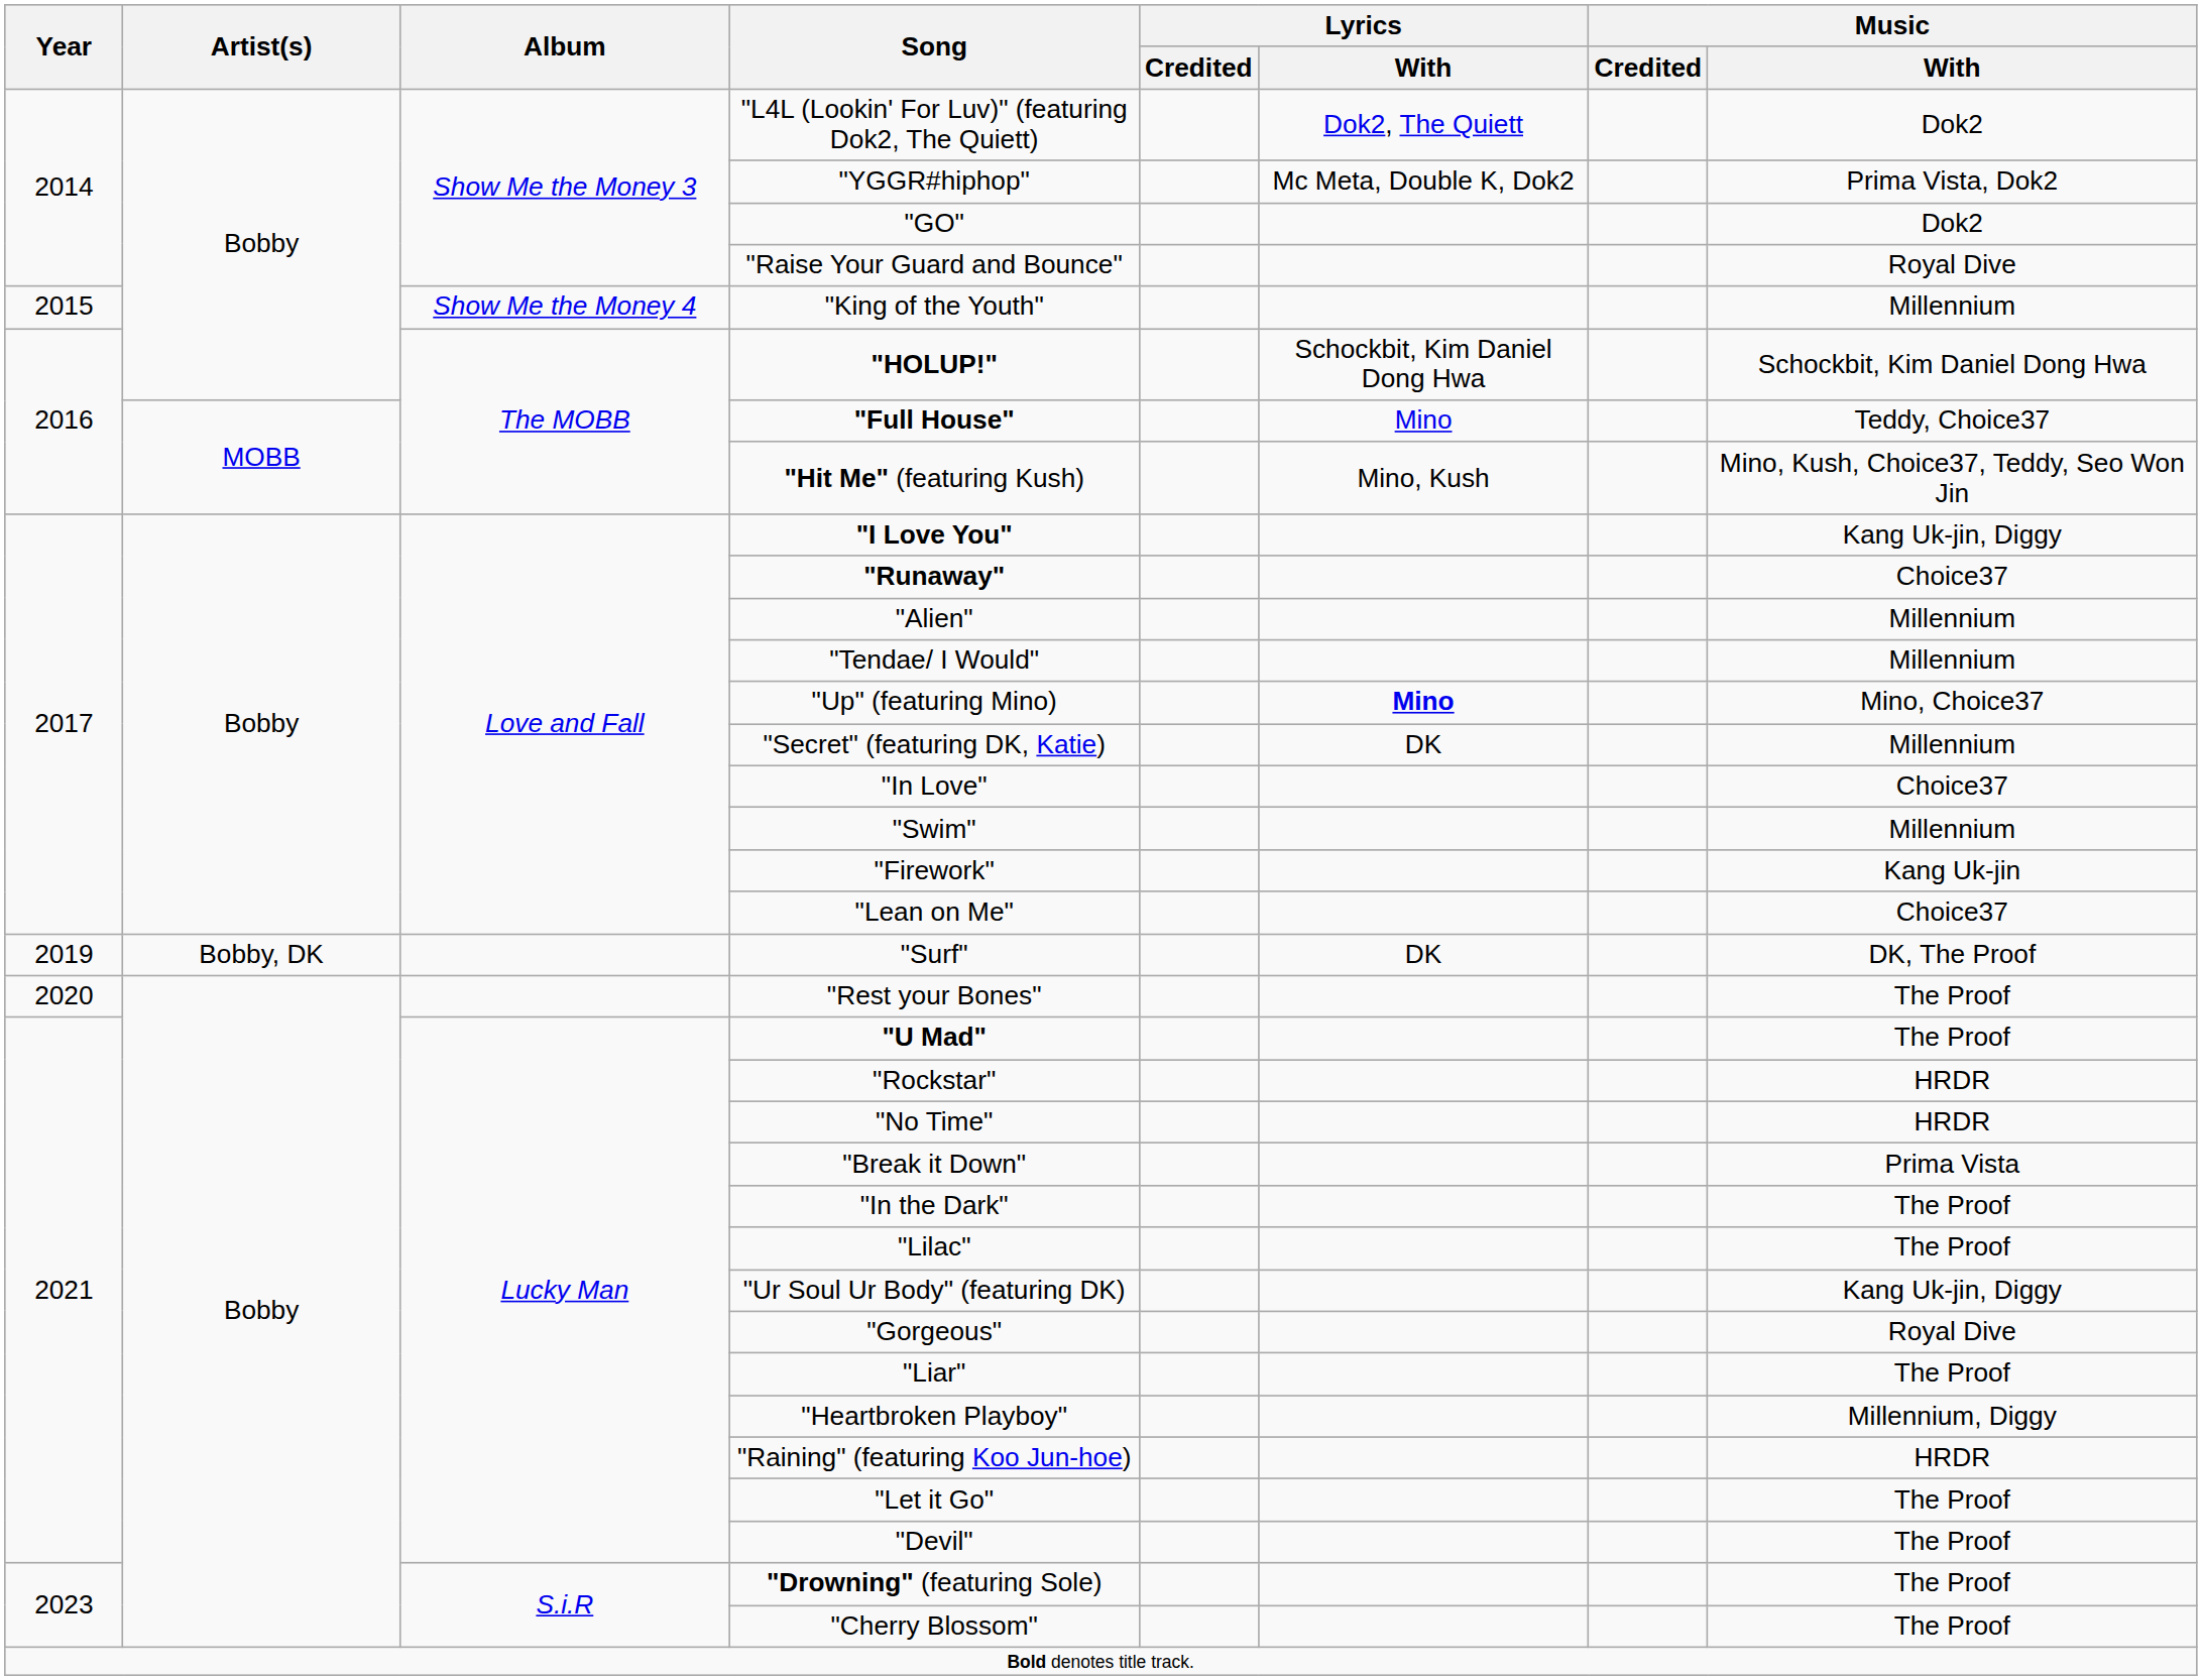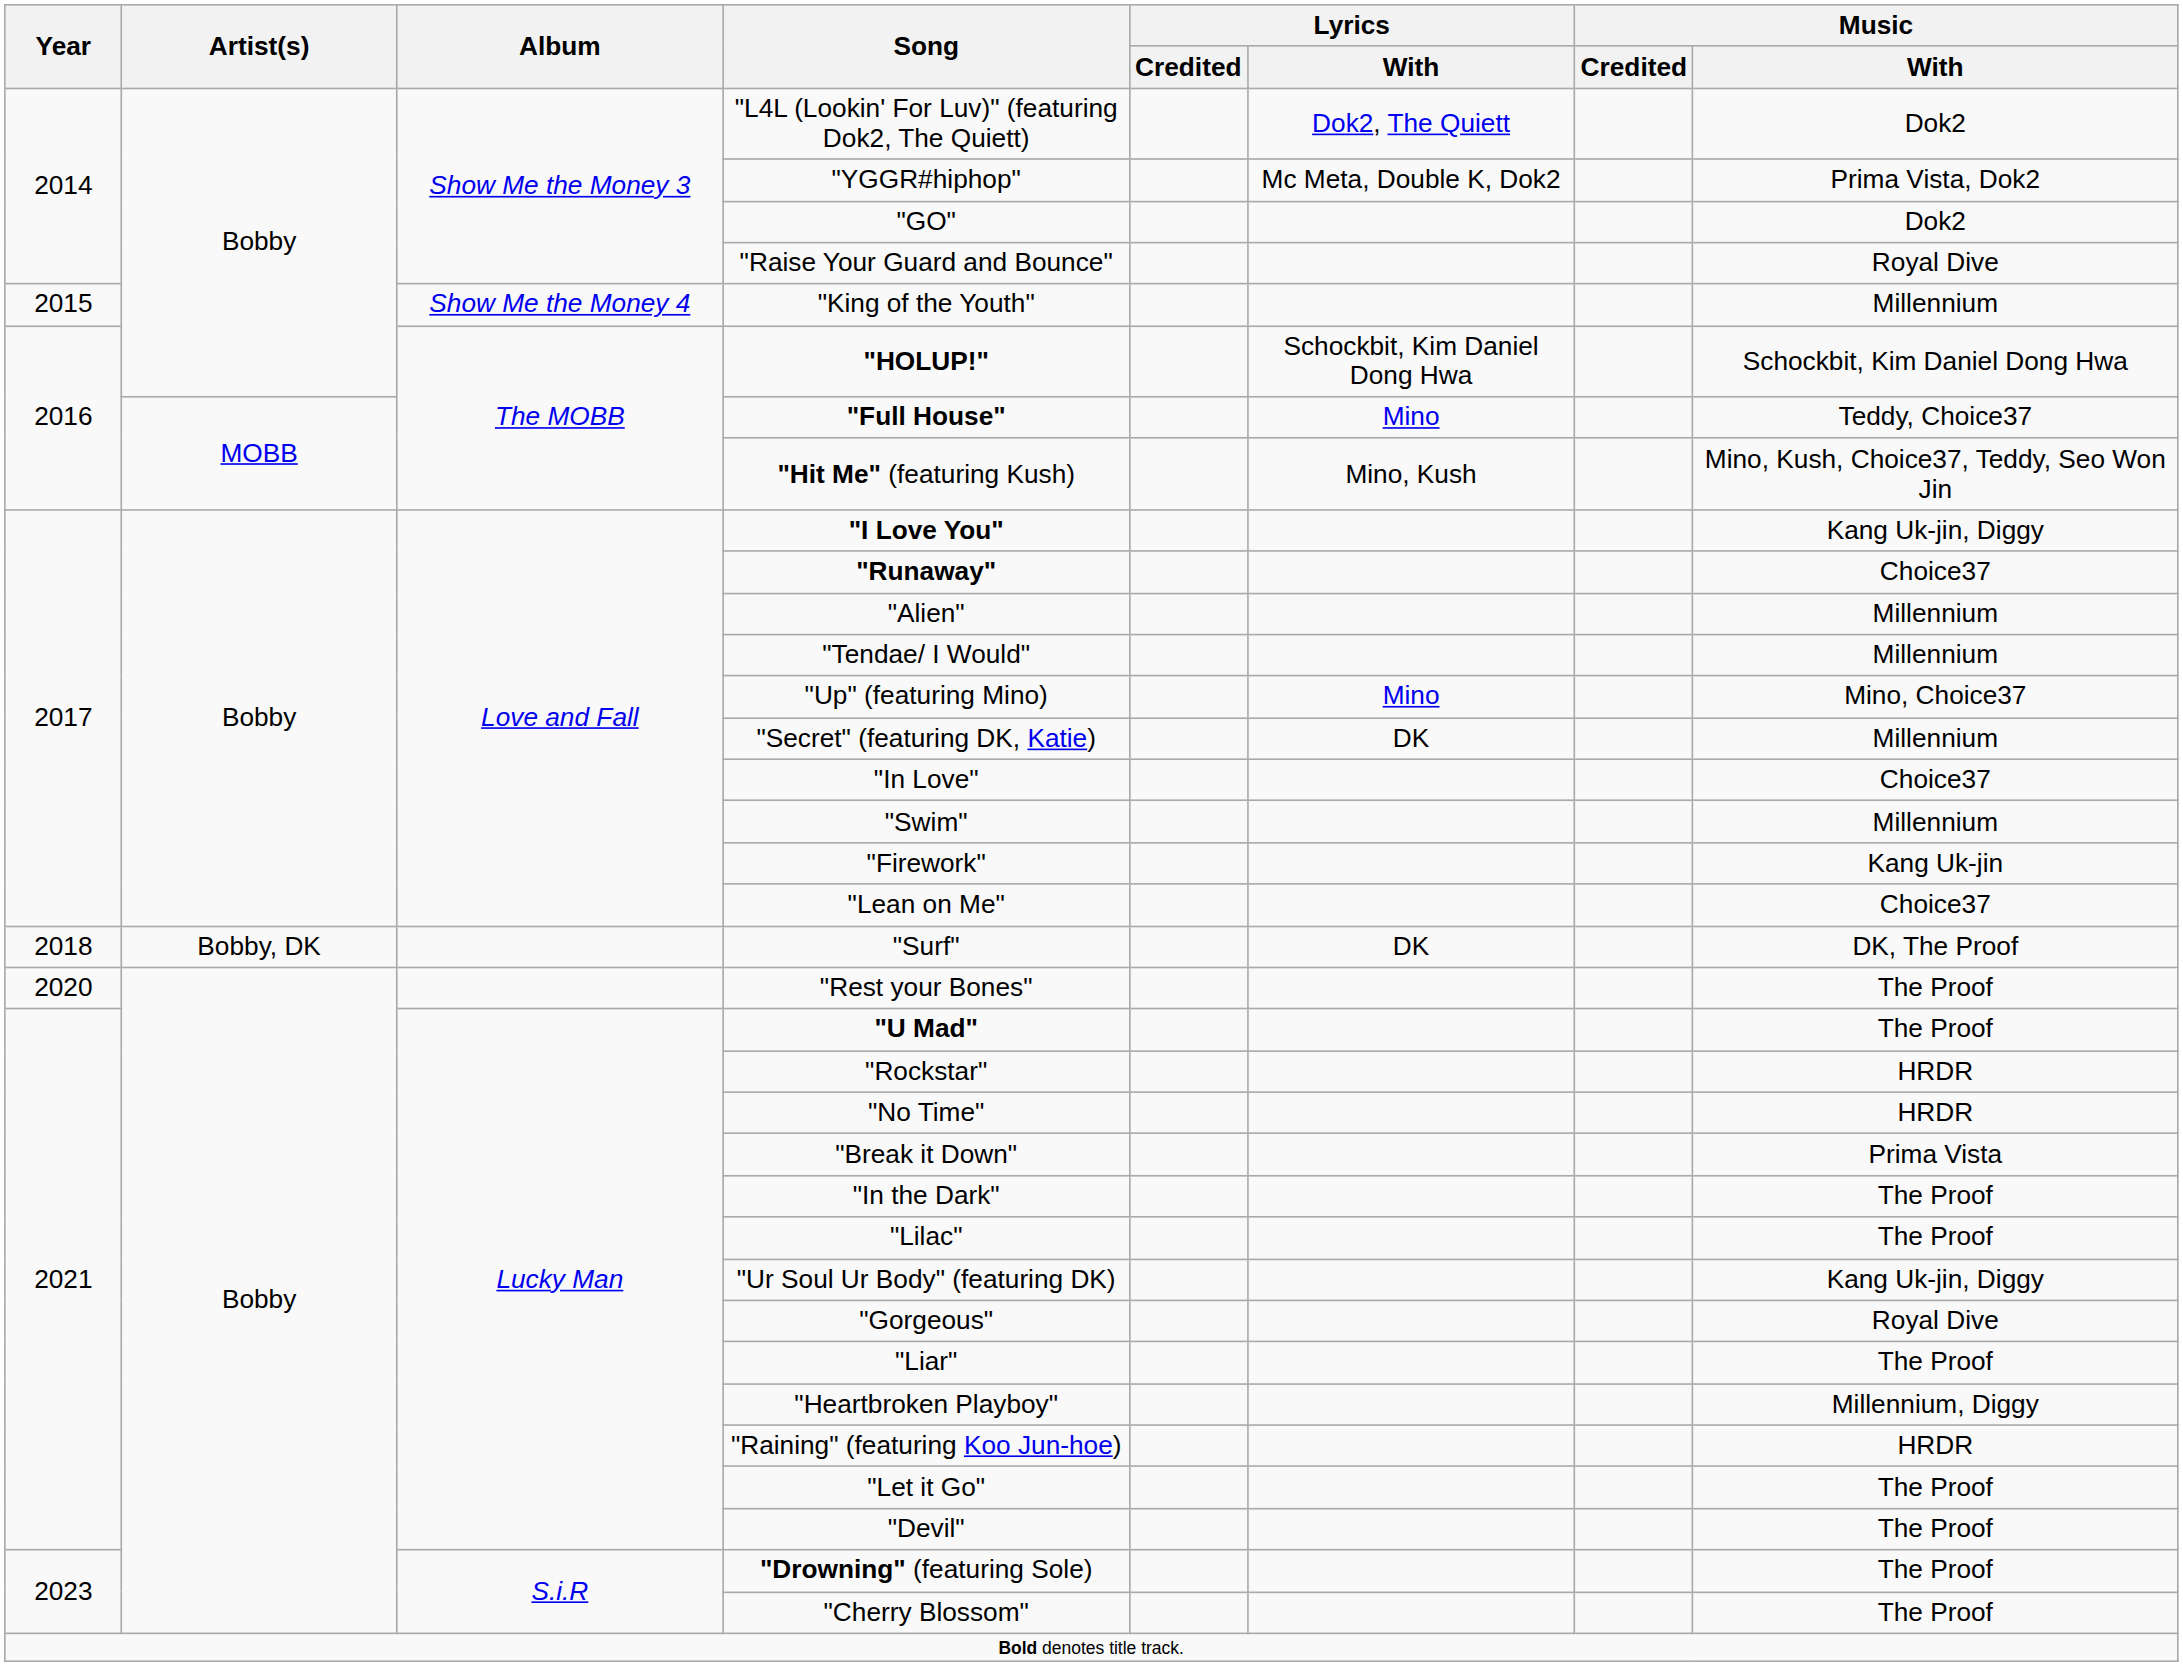"Up" (featuring Mino) | Lyrics / With: bold -> normal
"Surf" | Year: 2019 -> 2018
